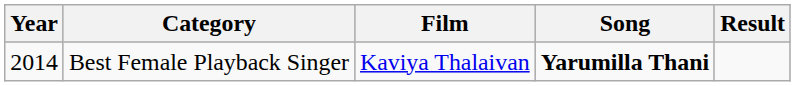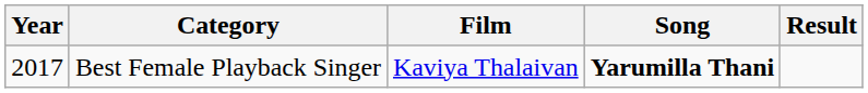Best Female Playback Singer | Year: 2014 -> 2017
